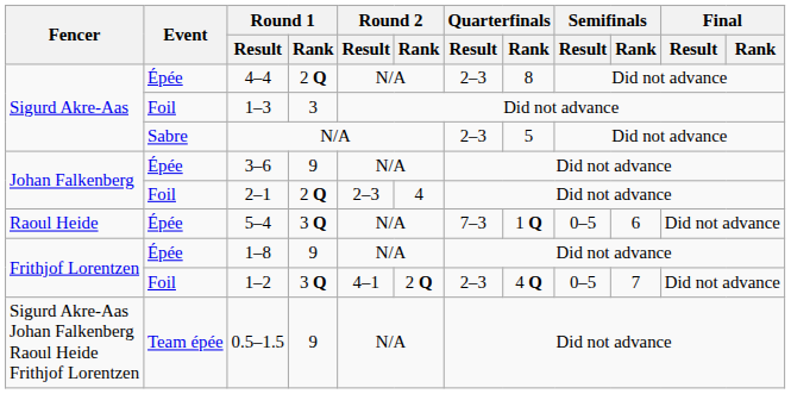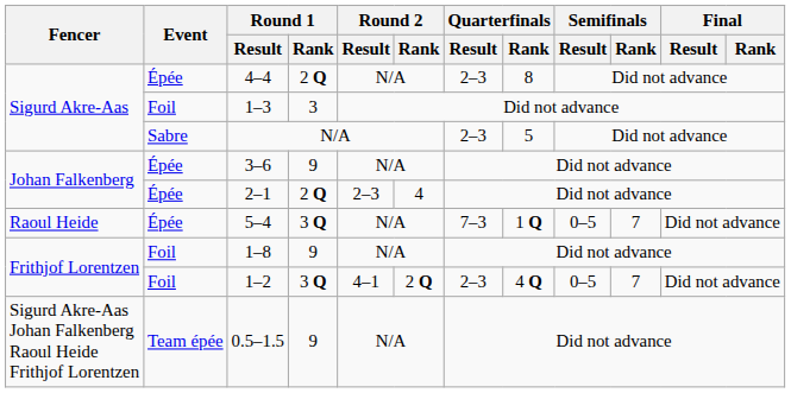2–1 | Event: Foil -> Épée
5–4 | Semifinals / Rank: 6 -> 7
1–8 | Event: Épée -> Foil
